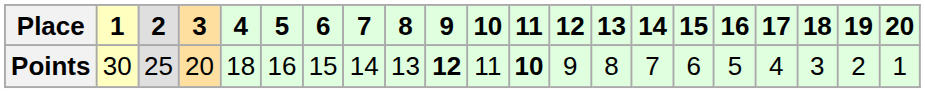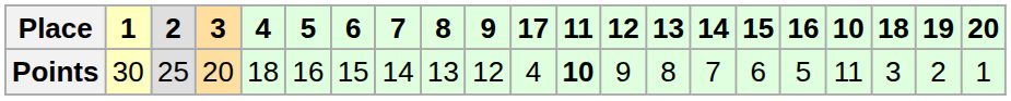columns swapped: 10 <-> 17
Points | 9: bold -> normal
